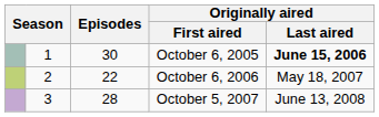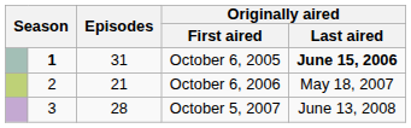October 6, 2005 | column 2: normal -> bold
October 6, 2005 | Episodes: 30 -> 31
October 6, 2006 | Episodes: 22 -> 21
